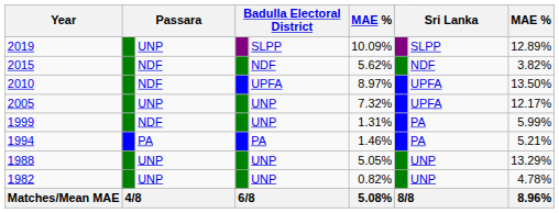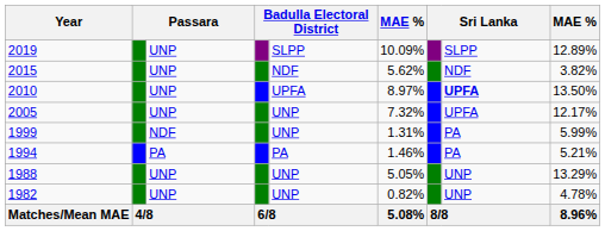2015 | column 3: NDF -> UNP
2010 | column 3: NDF -> UNP
2010 | column 8: normal -> bold
